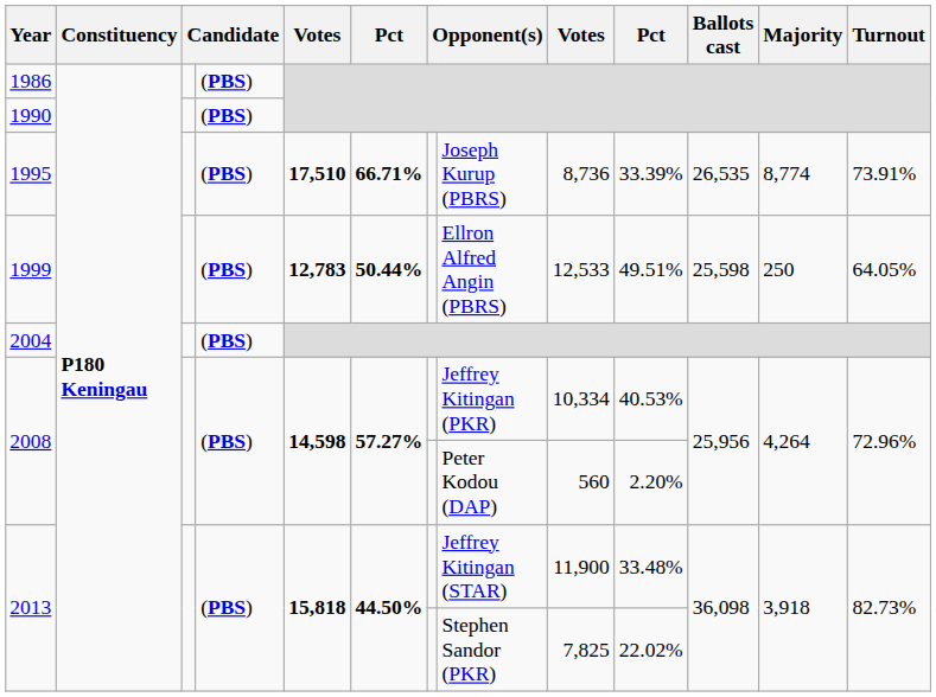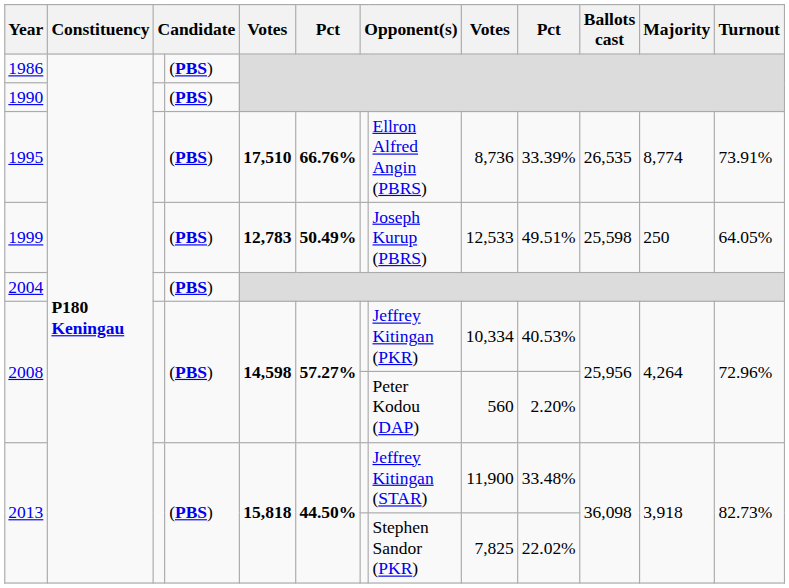1995 | column 6: 66.71% -> 66.76%
1995 | column 8: Joseph Kurup (PBRS) -> Ellron Alfred Angin (PBRS)
1999 | column 6: 50.44% -> 50.49%
1999 | column 8: Ellron Alfred Angin (PBRS) -> Joseph Kurup (PBRS)
